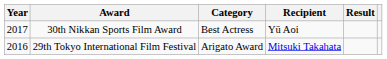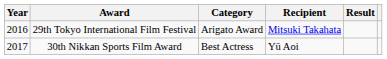rows swapped: 29th Tokyo International Film Festival <-> 30th Nikkan Sports Film Award
